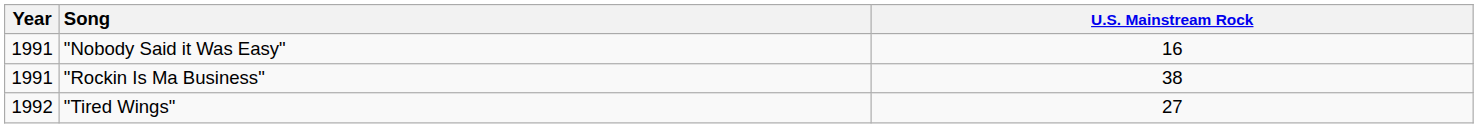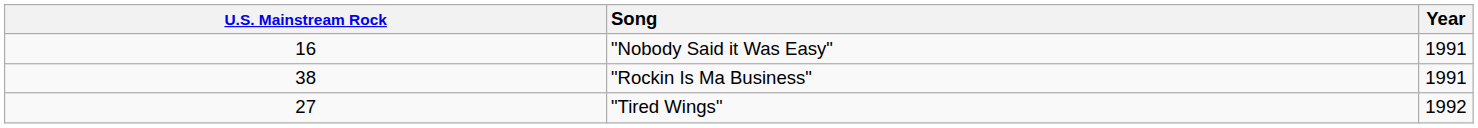columns swapped: Year <-> U.S. Mainstream Rock
